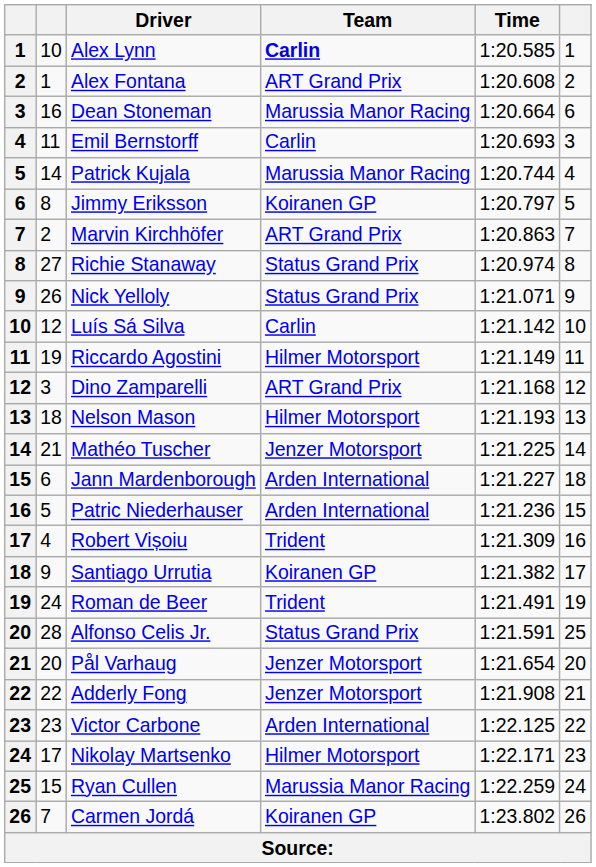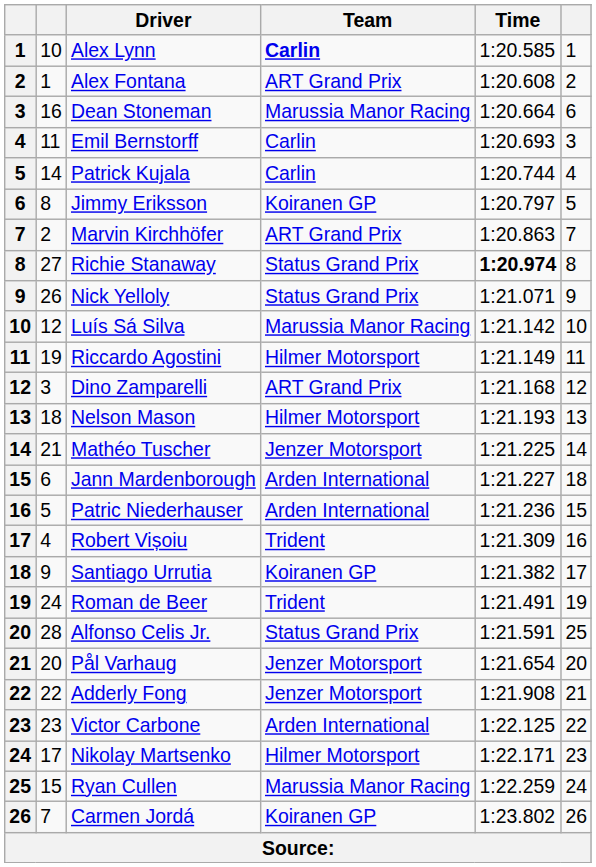Patrick Kujala | Team: Marussia Manor Racing -> Carlin
Richie Stanaway | Time: normal -> bold
Luís Sá Silva | Team: Carlin -> Marussia Manor Racing
